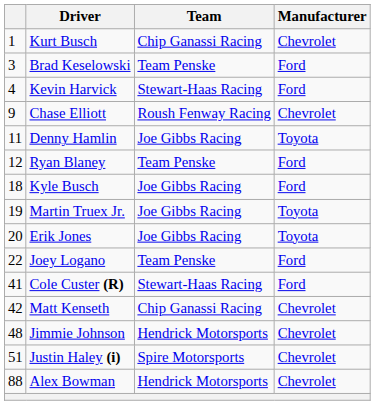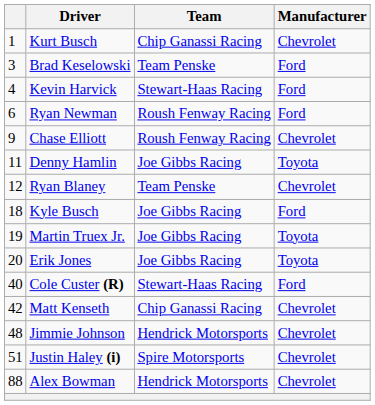+ row: 6 | Ryan Newman | Roush Fenway Racing | Ford
Ryan Blaney | Manufacturer: Ford -> Chevrolet
- row: 22 | Joey Logano | Team Penske | Ford
Cole Custer (R) | column 1: 41 -> 40
